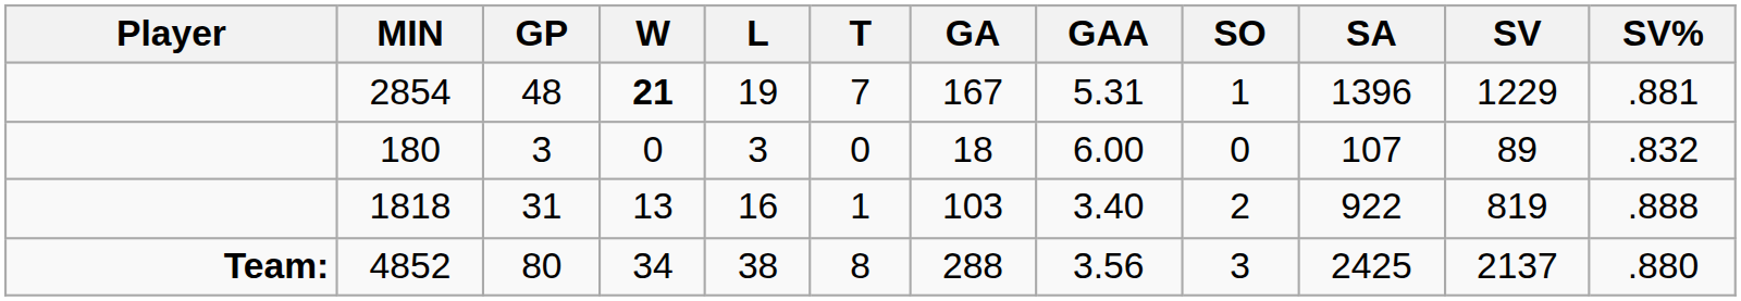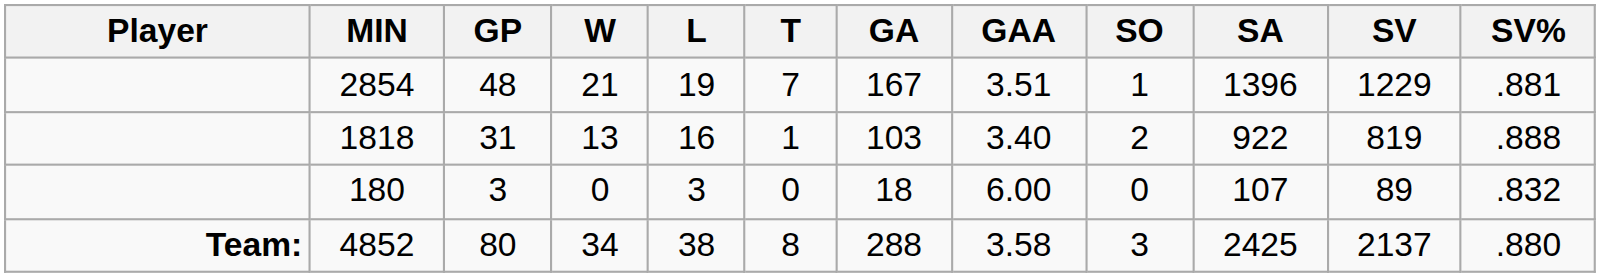2854 | W: bold -> normal
2854 | GAA: 5.31 -> 3.51
rows swapped: 1818 <-> 180
4852 | GAA: 3.56 -> 3.58
